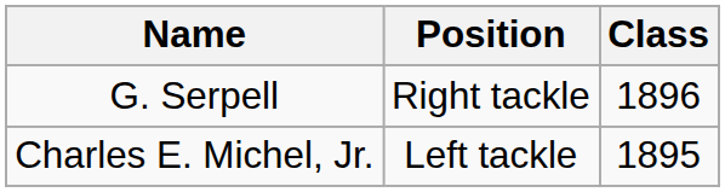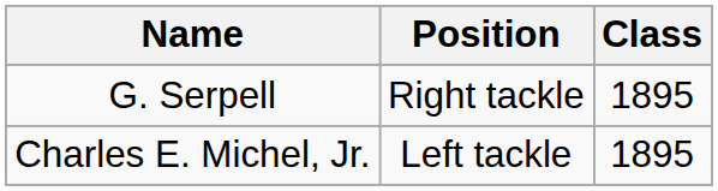G. Serpell | Class: 1896 -> 1895
